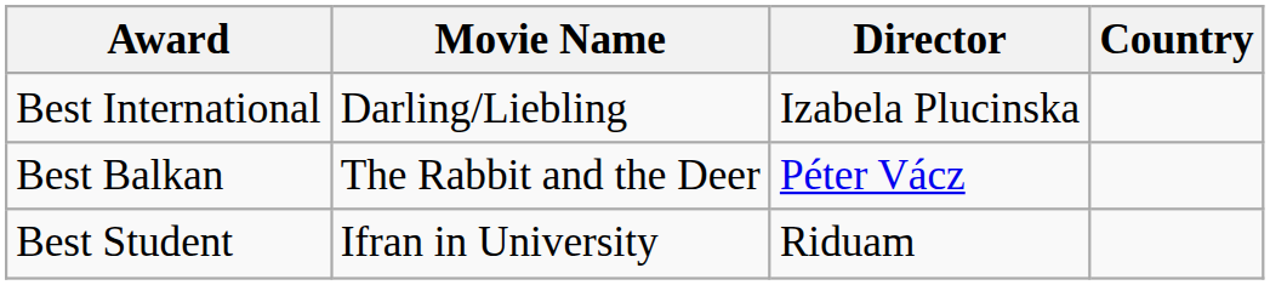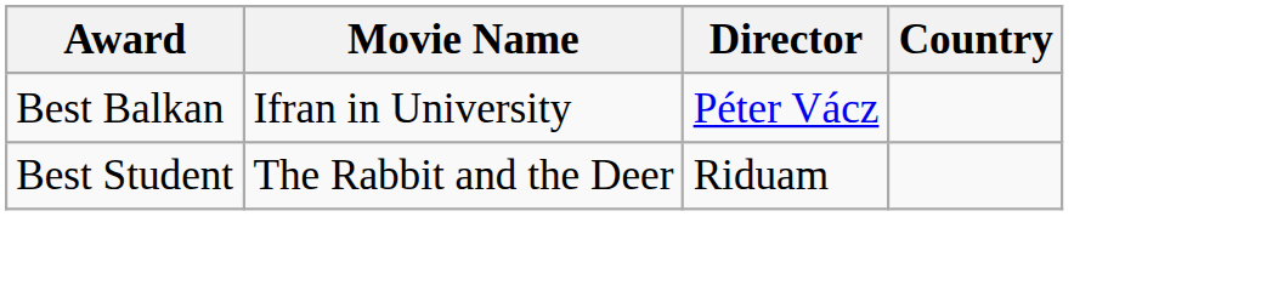- row: Best International | Darling/Liebling | Izabela Plucinska
Best Balkan | Movie Name: The Rabbit and the Deer -> Ifran in University
Best Student | Movie Name: Ifran in University -> The Rabbit and the Deer
